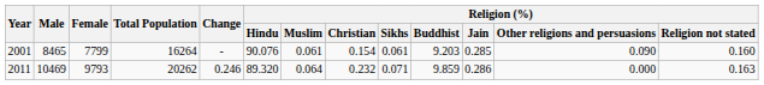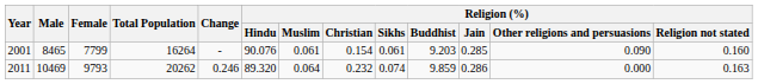2011 | Religion (%) / Sikhs: 0.071 -> 0.074
